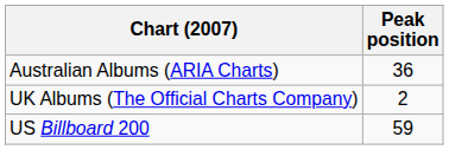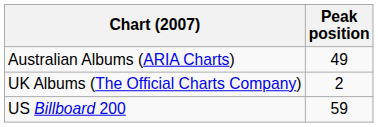Australian Albums (ARIA Charts) | Peak position: 36 -> 49
